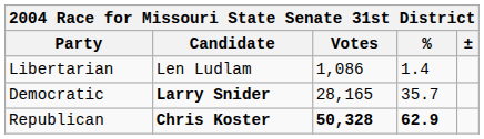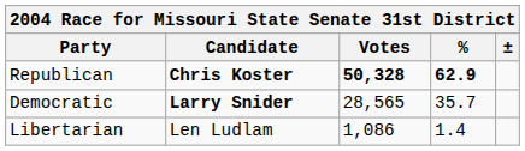rows swapped: Republican <-> Libertarian
Democratic | Votes: 28,165 -> 28,565
